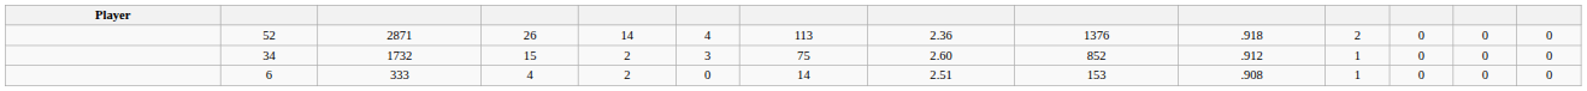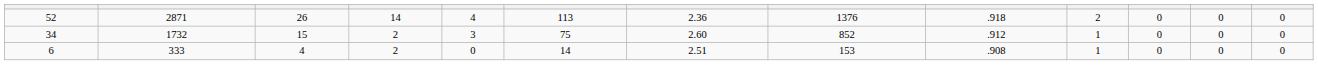- column: Player
